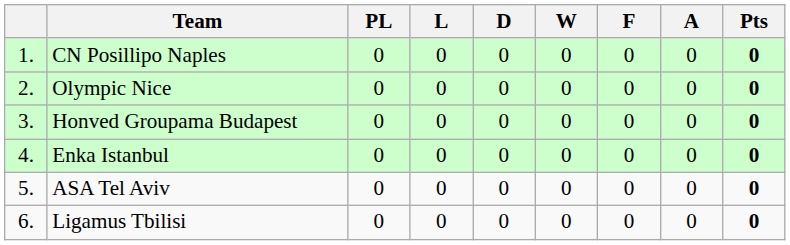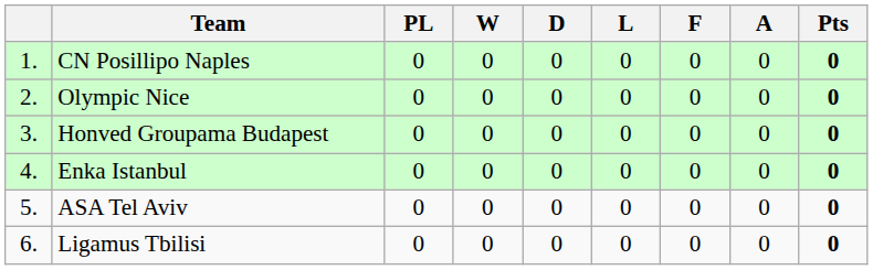columns swapped: W <-> L
